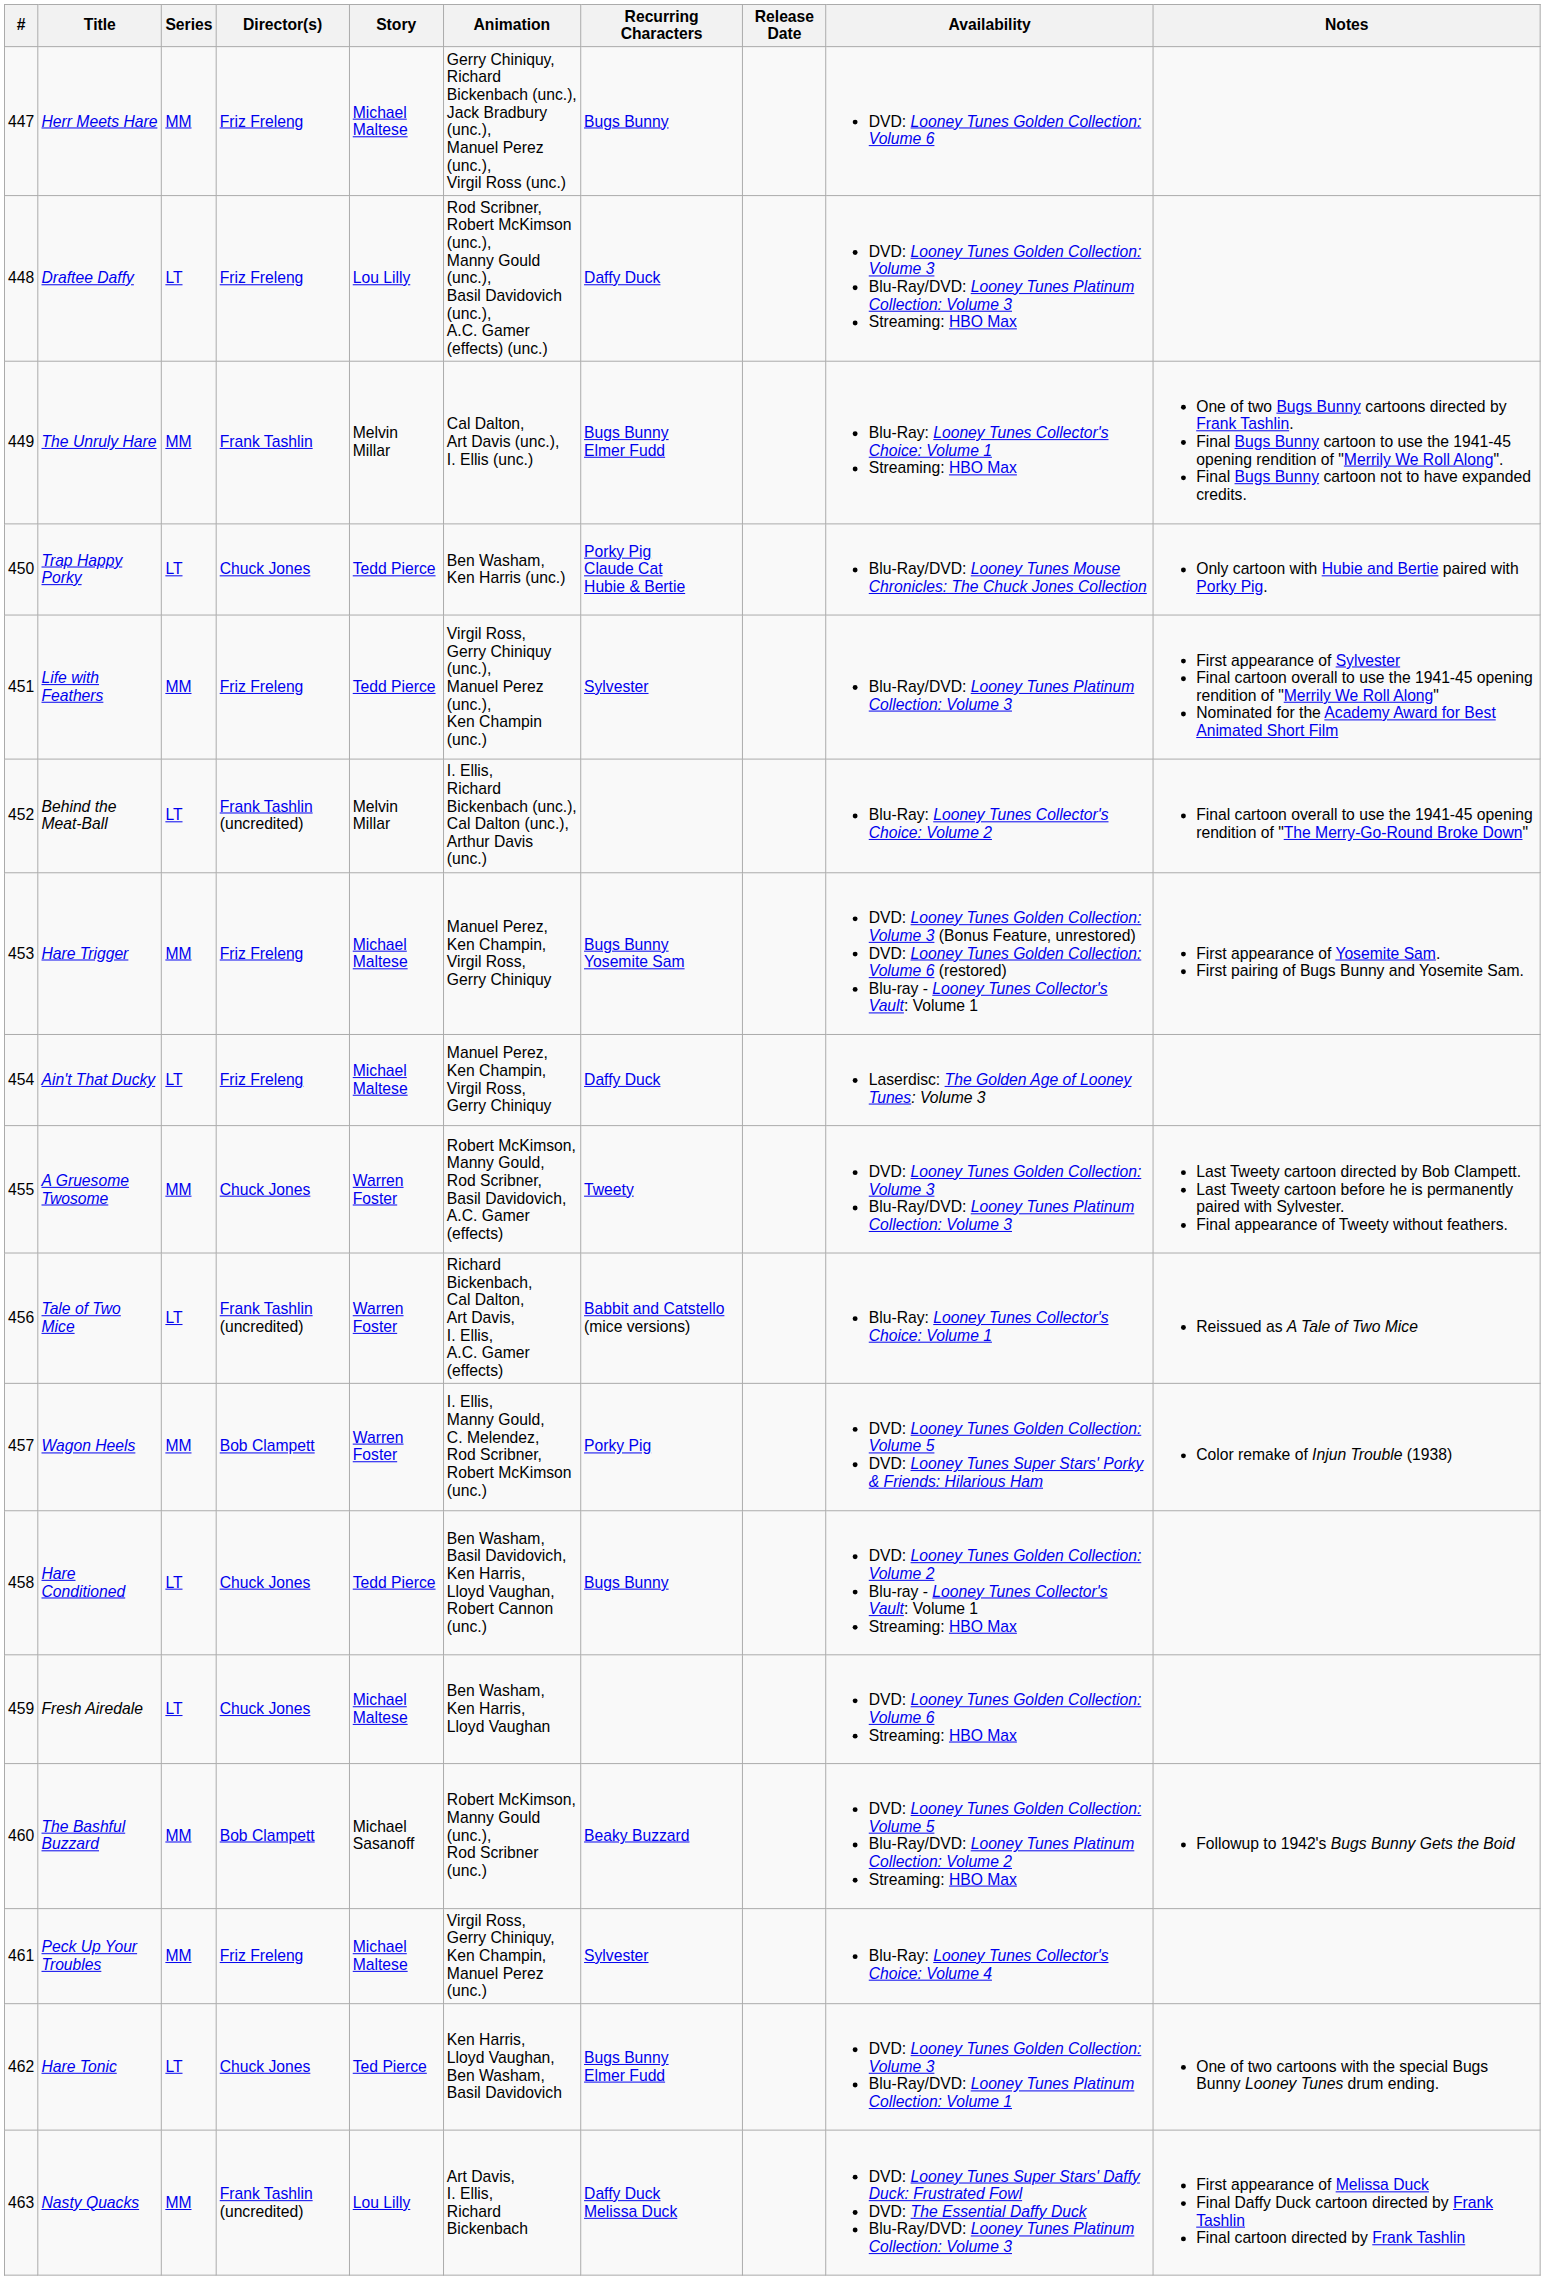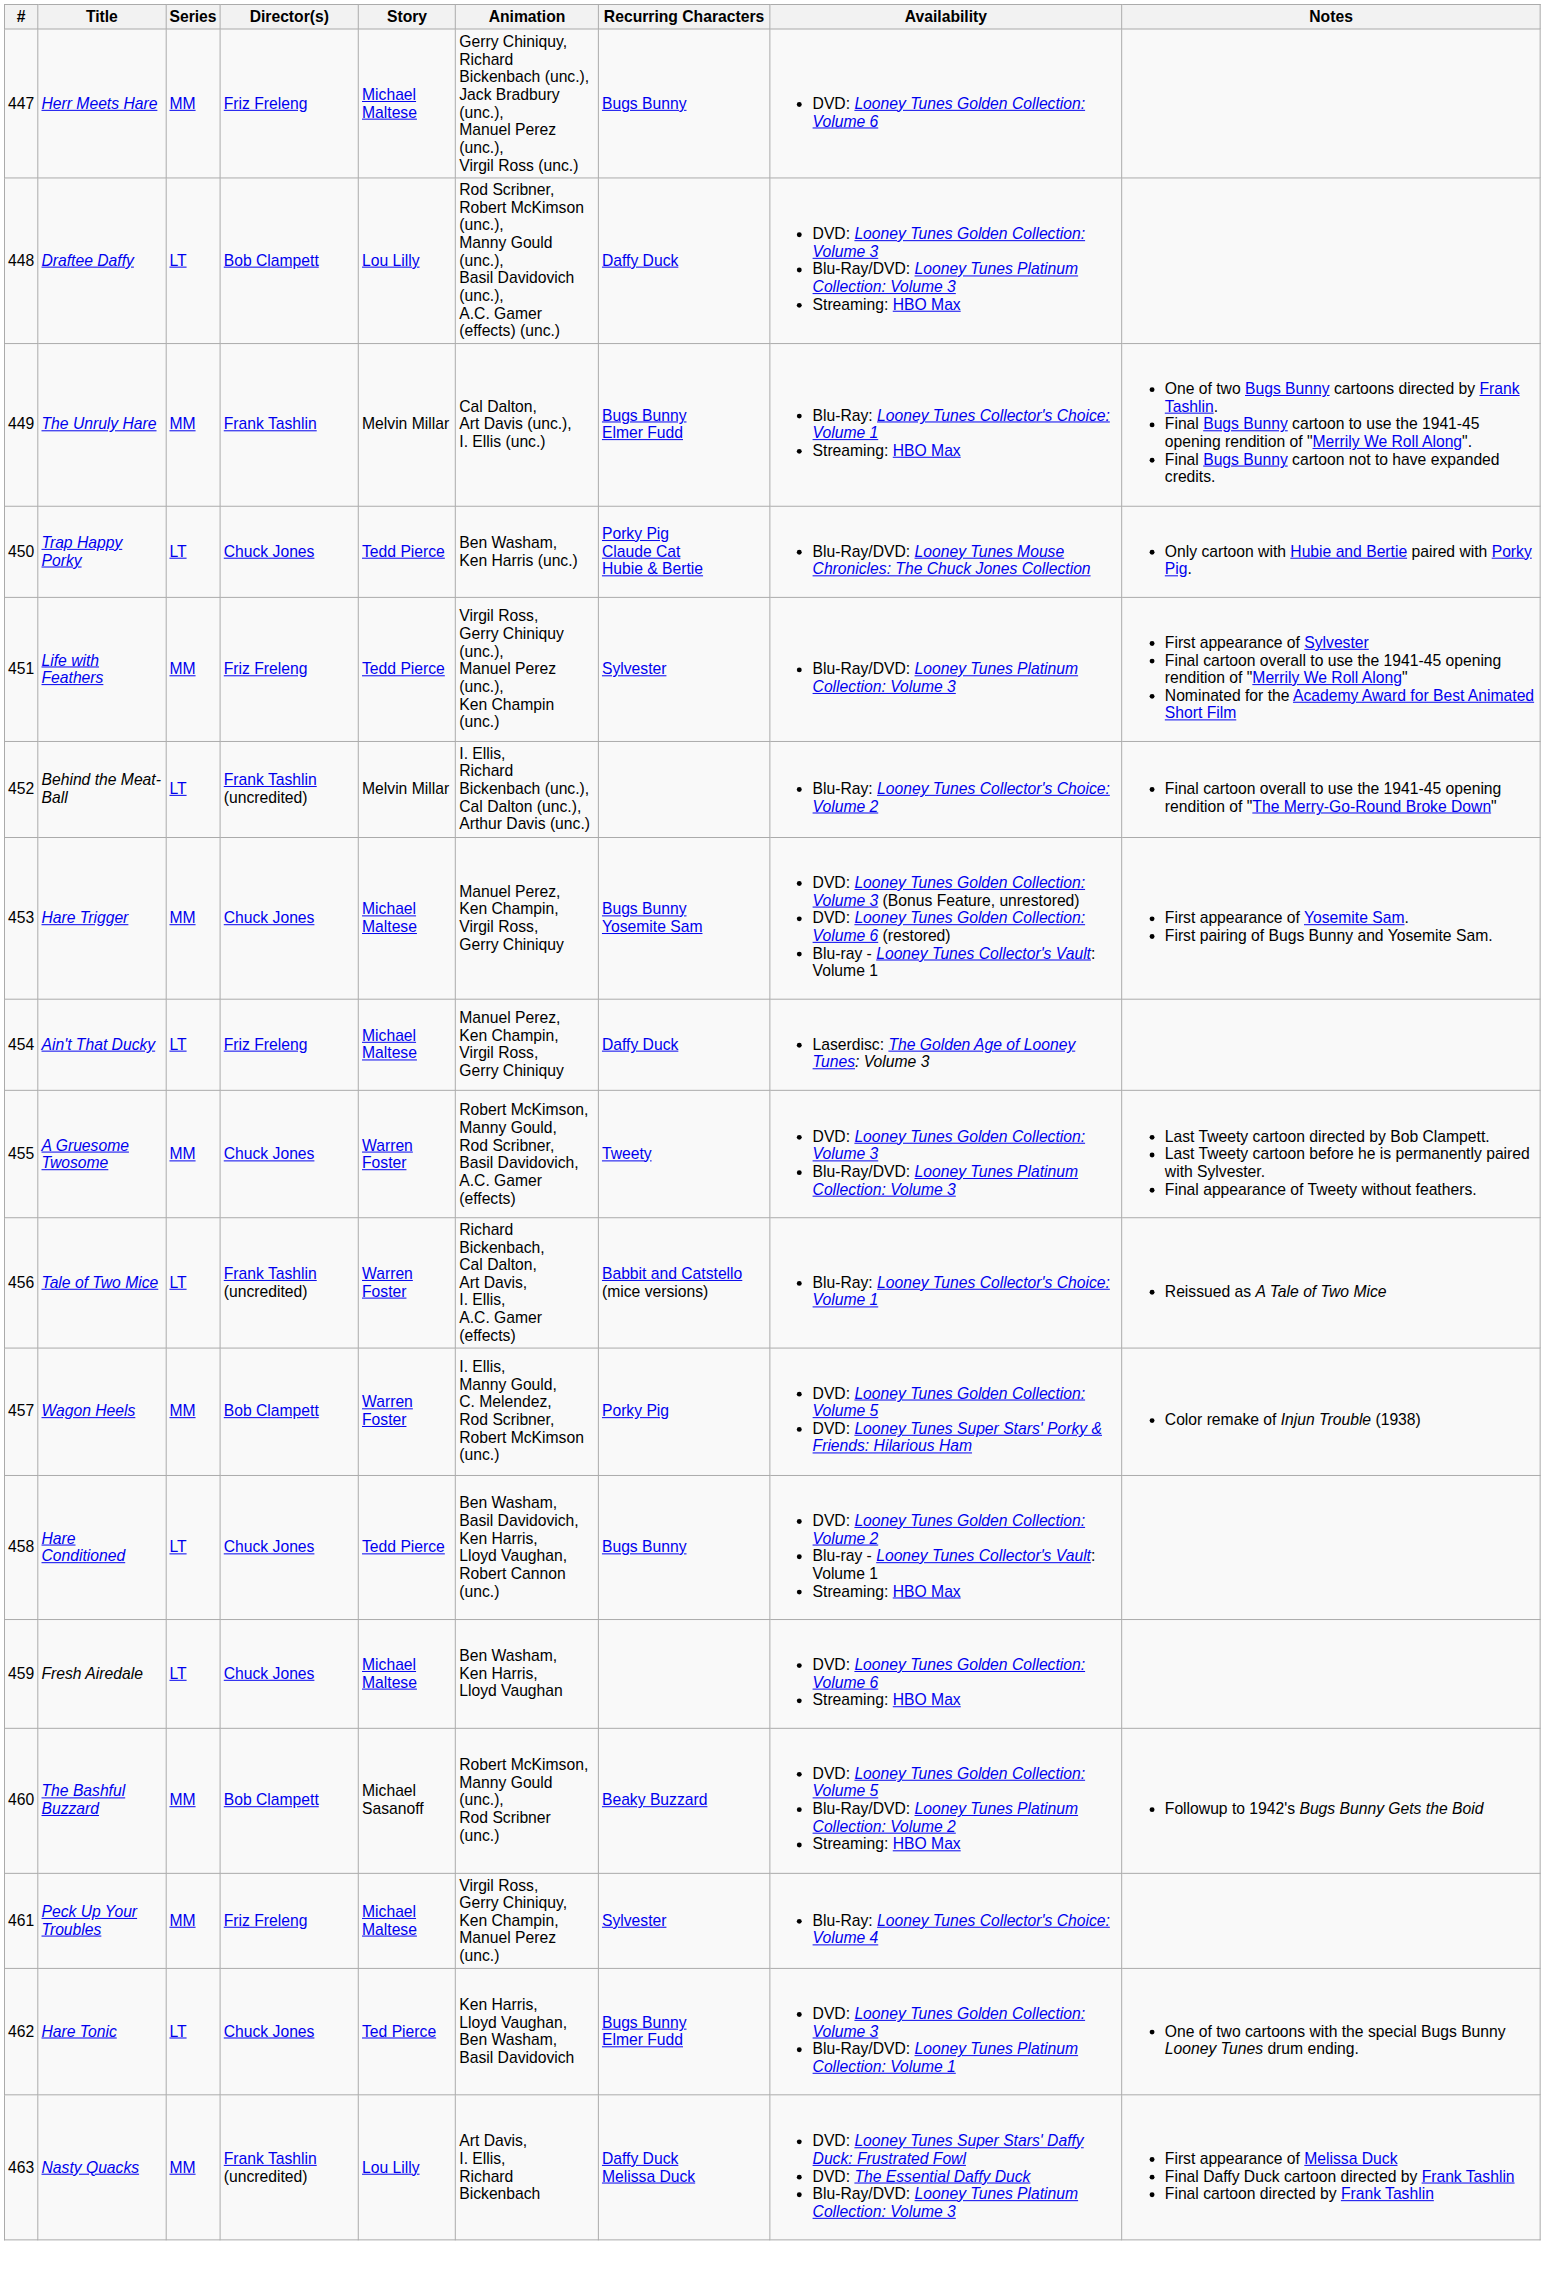- column: Release Date
Draftee Daffy | Director(s): Friz Freleng -> Bob Clampett
Hare Trigger | Director(s): Friz Freleng -> Chuck Jones
